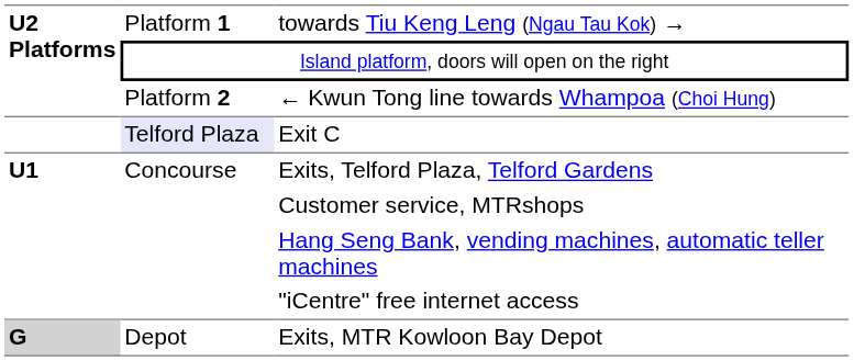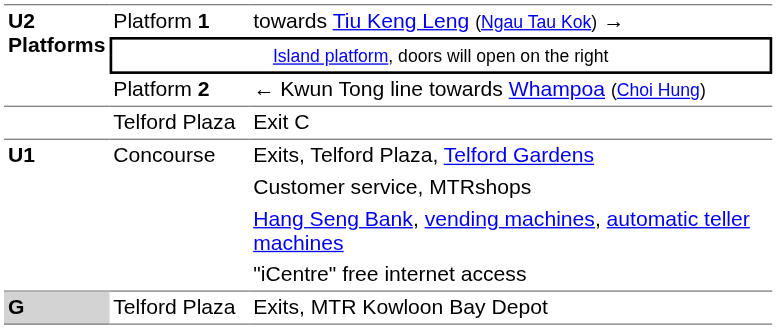Exit C | column 2: lavender background -> no background
Exits, MTR Kowloon Bay Depot | column 2: Depot -> Telford Plaza
